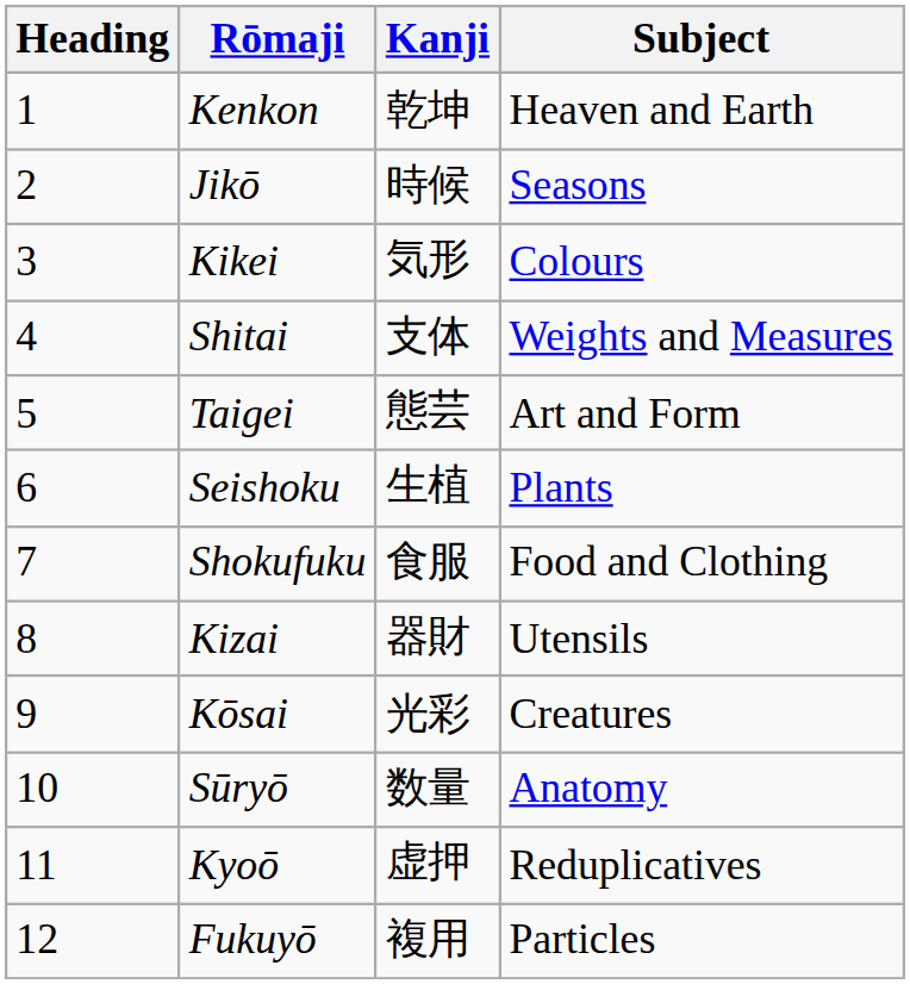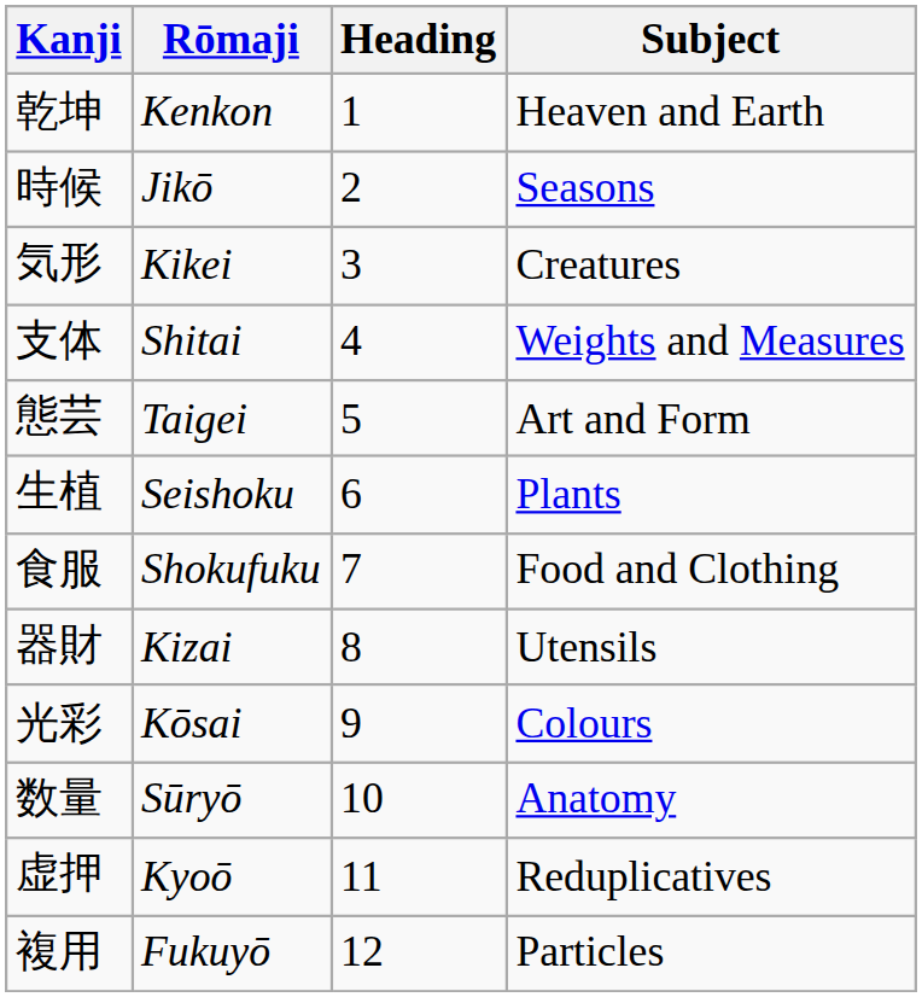columns swapped: Heading <-> Kanji
Kikei | Subject: Colours -> Creatures
Kōsai | Subject: Creatures -> Colours
